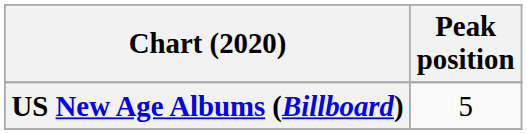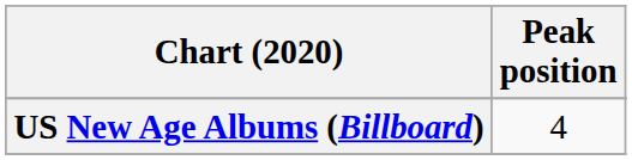US New Age Albums (Billboard) | Peak position: 5 -> 4
